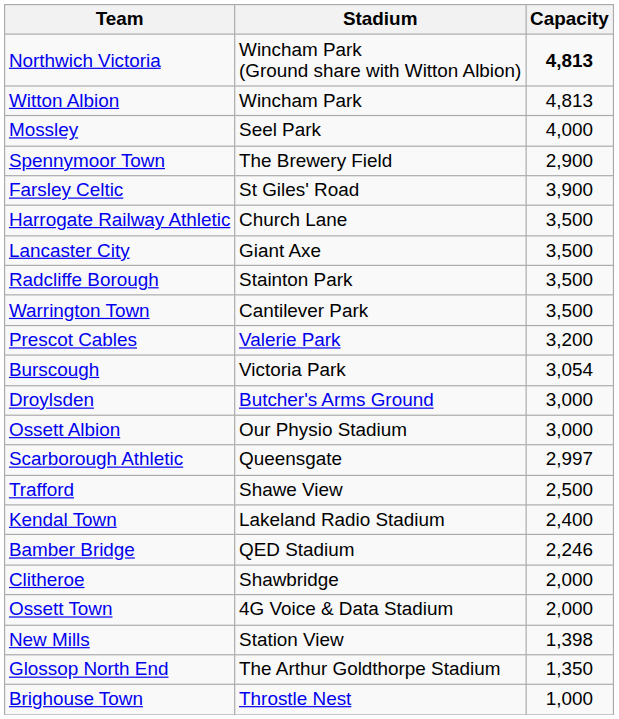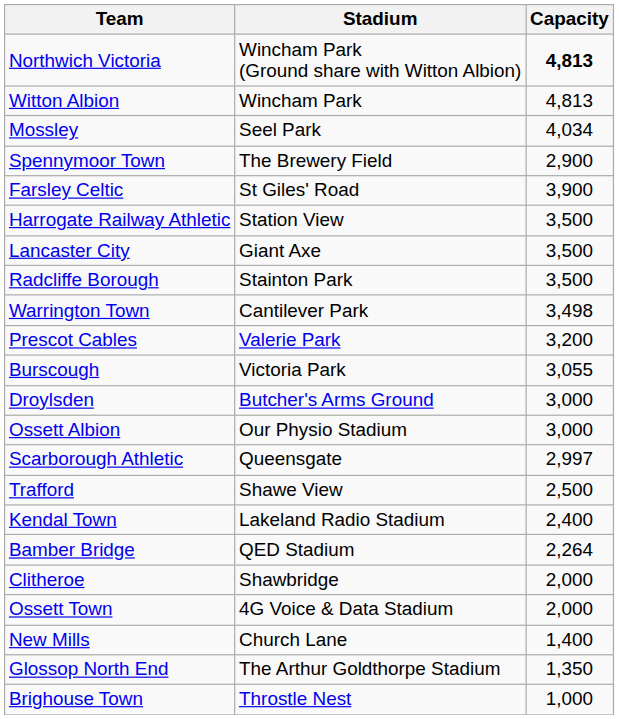Mossley | Capacity: 4,000 -> 4,034
Harrogate Railway Athletic | Stadium: Church Lane -> Station View
Warrington Town | Capacity: 3,500 -> 3,498
Burscough | Capacity: 3,054 -> 3,055
Bamber Bridge | Capacity: 2,246 -> 2,264
New Mills | Stadium: Station View -> Church Lane
New Mills | Capacity: 1,398 -> 1,400
